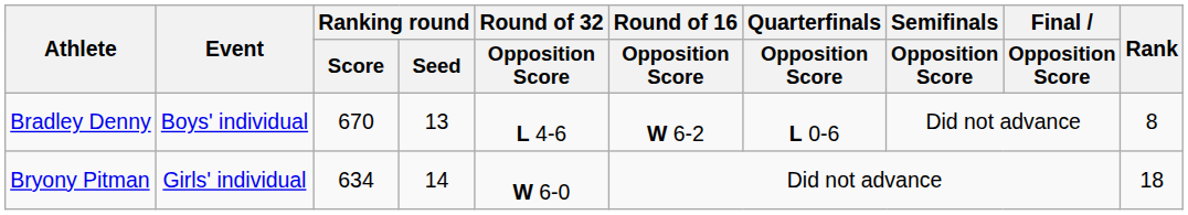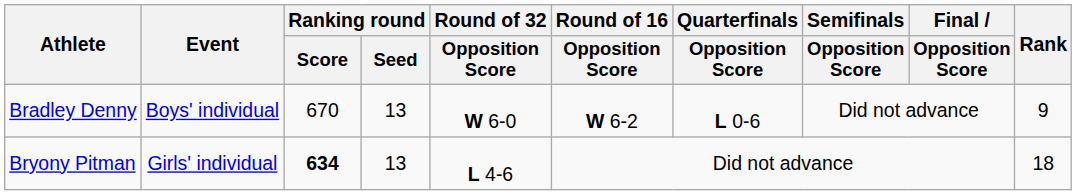Bradley Denny | Round of 32 / Opposition Score: L 4-6 -> W 6-0
Bradley Denny | Rank: 8 -> 9
Bryony Pitman | Ranking round / Score: normal -> bold
Bryony Pitman | Ranking round / Seed: 14 -> 13
Bryony Pitman | Round of 32 / Opposition Score: W 6-0 -> L 4-6
